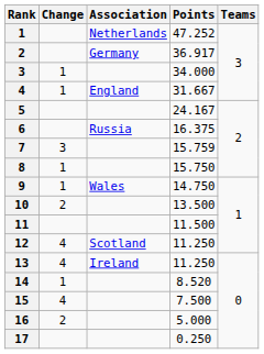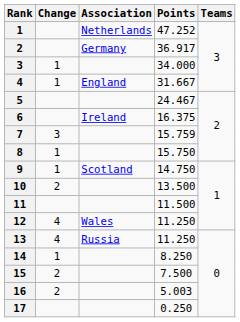5 | Points: 24.167 -> 24.467
6 | Association: Russia -> Ireland
9 | Association: Wales -> Scotland
12 | Association: Scotland -> Wales
13 | Association: Ireland -> Russia
14 | Points: 8.520 -> 8.250
15 | Change: 4 -> 2
16 | Points: 5.000 -> 5.003
